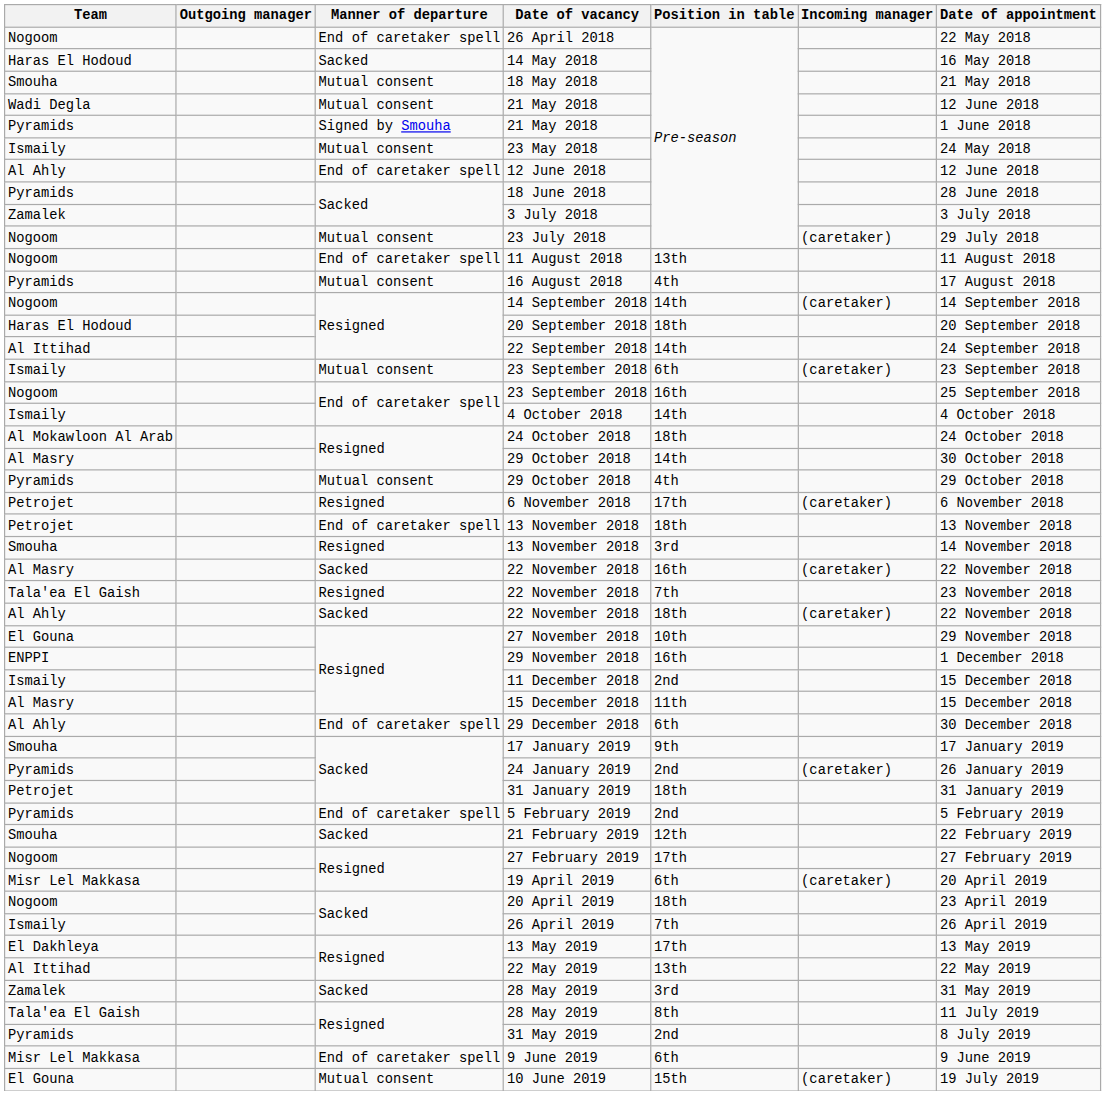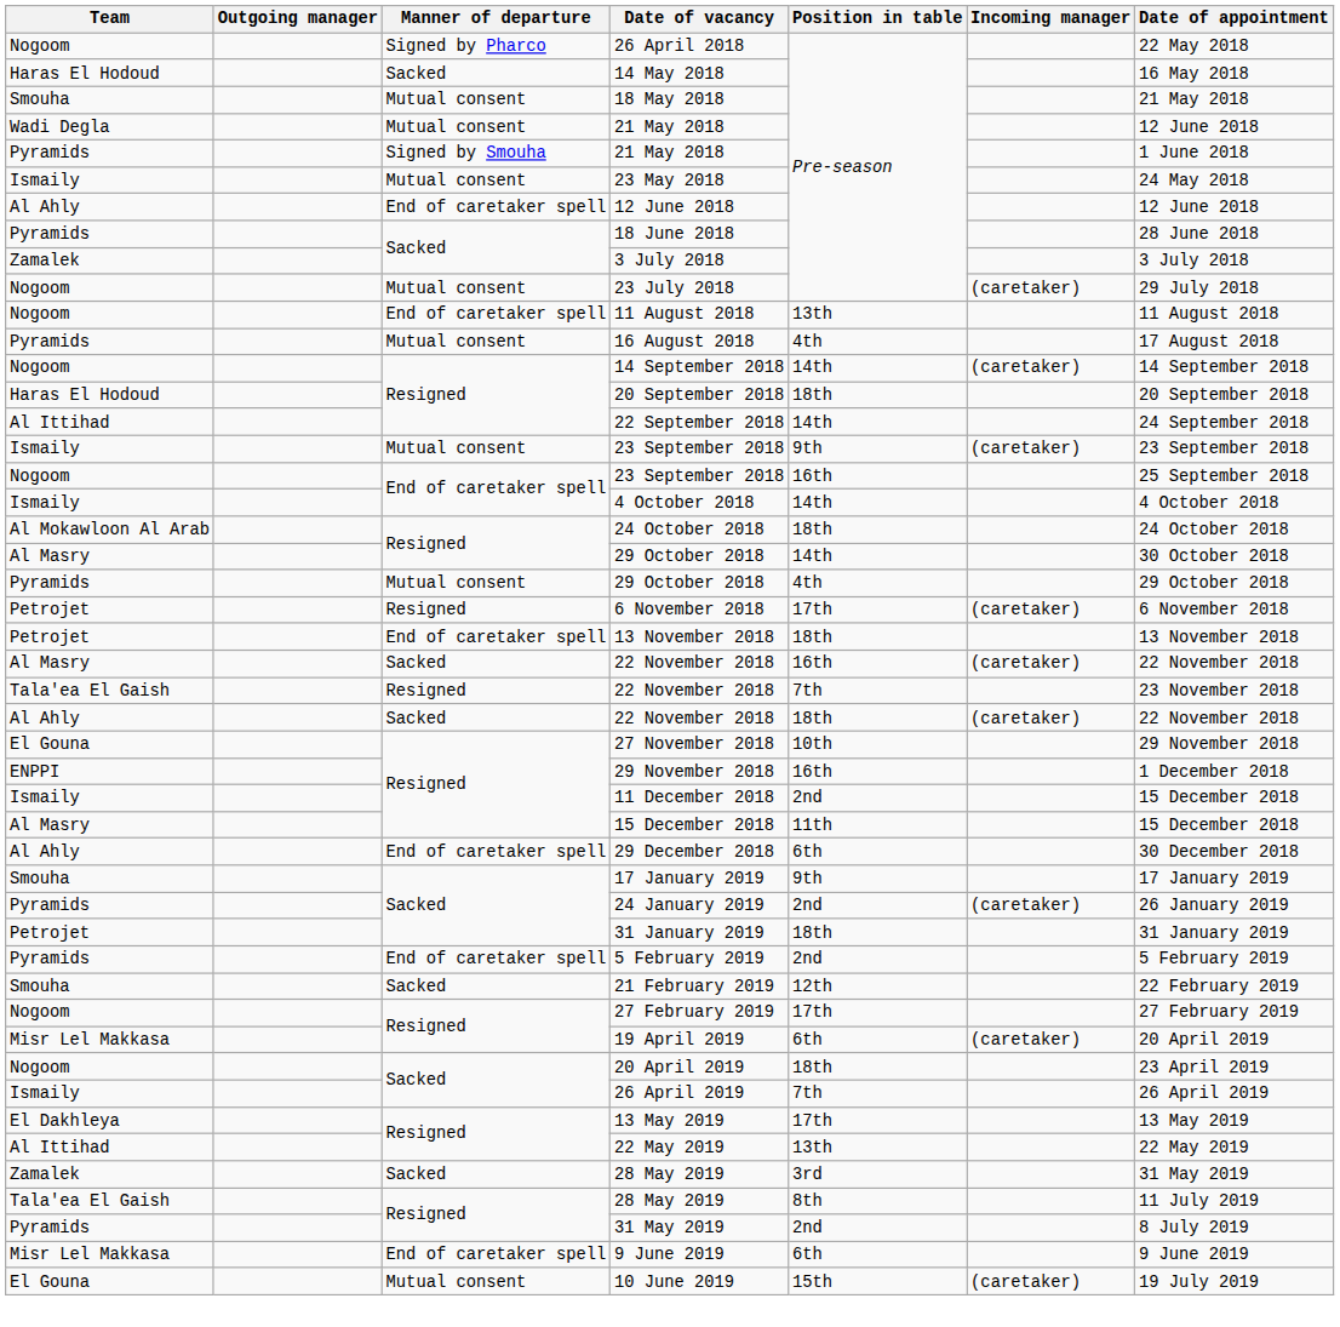26 April 2018 | Manner of departure: End of caretaker spell -> Signed by Pharco
Ismaily / 23 September 2018 | Position in table: 6th -> 9th
- row: Smouha | Resigned | 13 November 2018 | 3rd | 14 November 2018
